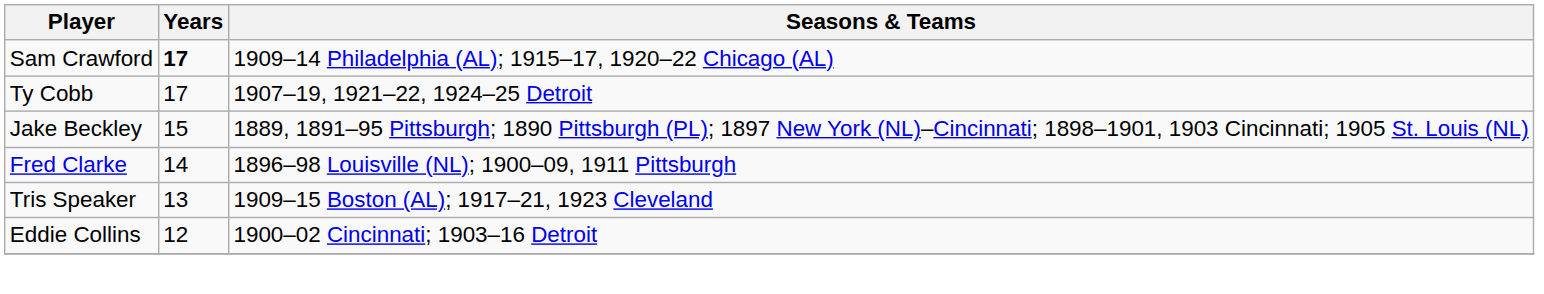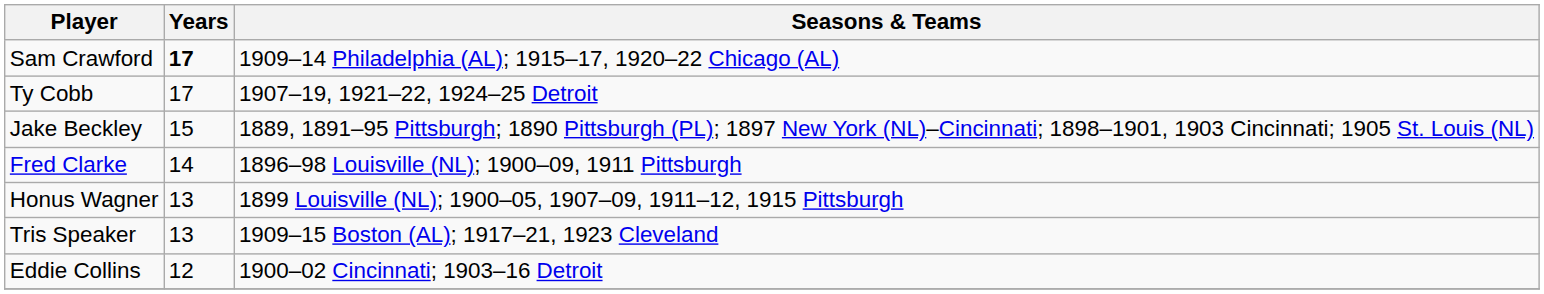+ row: Honus Wagner | 13 | 1899 Louisville (NL); 1900–05, 1907–09, 1911–12, 1915 Pittsburgh
